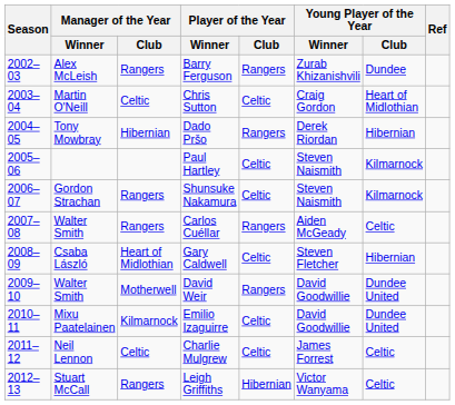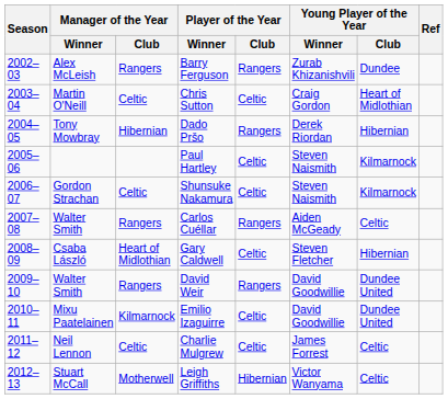Shunsuke Nakamura | Manager of the Year / Club: Rangers -> Celtic
David Weir | Manager of the Year / Club: Motherwell -> Rangers
Leigh Griffiths | Manager of the Year / Club: Rangers -> Motherwell
